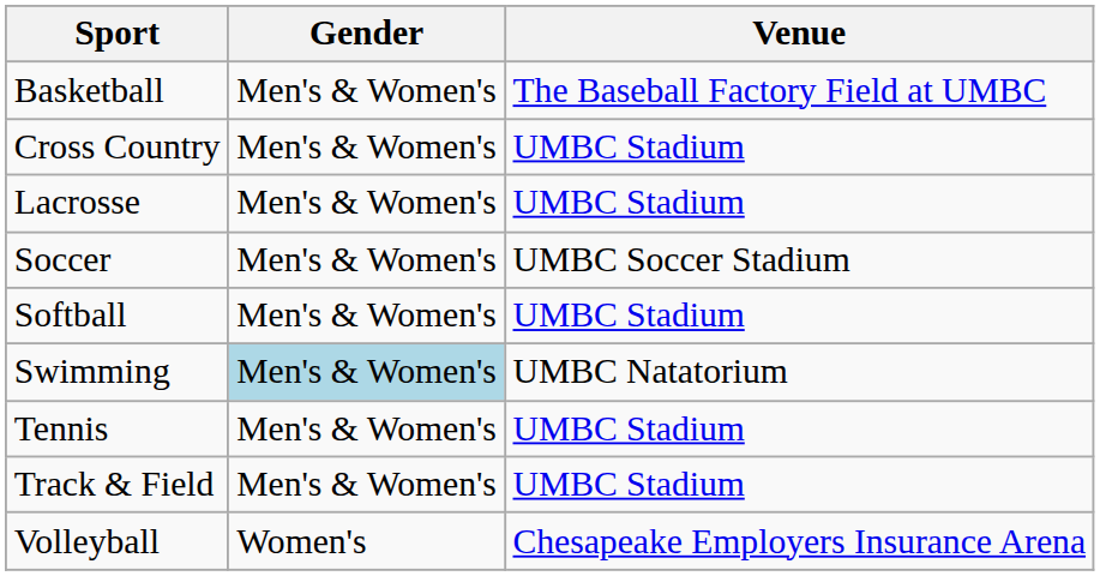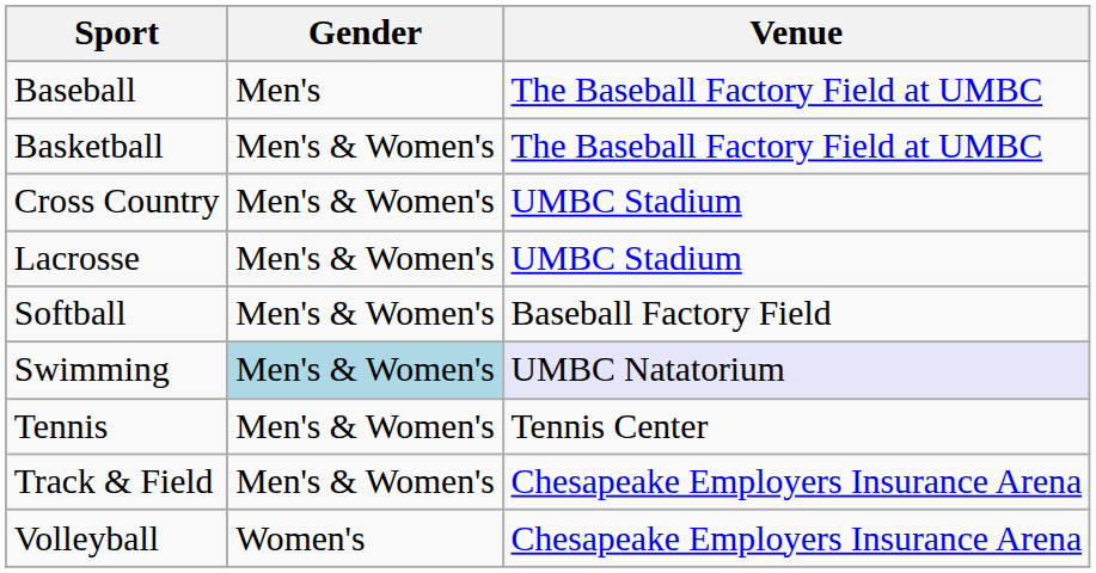+ row: Baseball | Men's | The Baseball Factory Field at UMBC
- row: Soccer | Men's & Women's | UMBC Soccer Stadium
Softball | Venue: UMBC Stadium -> Baseball Factory Field
Swimming | Venue: no background -> lavender background
Tennis | Venue: UMBC Stadium -> Tennis Center
Track & Field | Venue: UMBC Stadium -> Chesapeake Employers Insurance Arena
